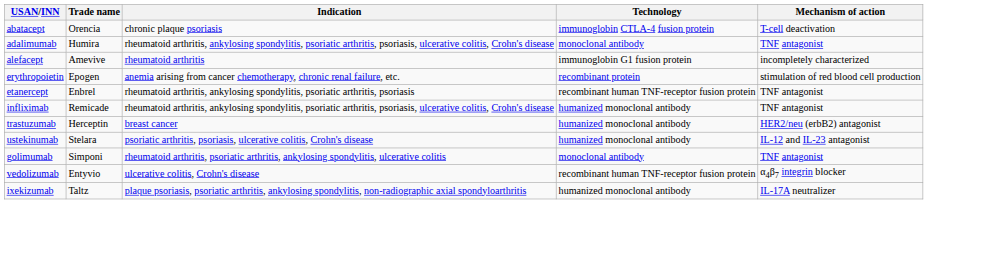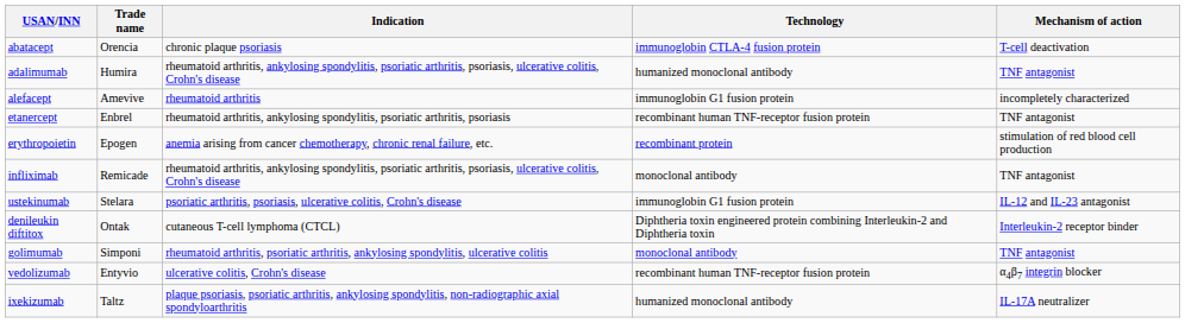adalimumab | Technology: monoclonal antibody -> humanized monoclonal antibody
rows swapped: erythropoietin <-> etanercept
infliximab | Technology: humanized monoclonal antibody -> monoclonal antibody
- row: trastuzumab | Herceptin | breast cancer | humanized monoclonal antibody | HER2/neu (erbB2) antagonist
ustekinumab | Technology: humanized monoclonal antibody -> immunoglobin G1 fusion protein
+ row: denileukin diftitox | Ontak | cutaneous T-cell lymphoma (CTCL) | Diphtheria toxin engineered protein combining Interleukin-2 and Diphtheria toxin | Interleukin-2 receptor binder
